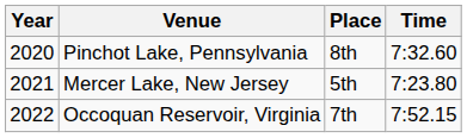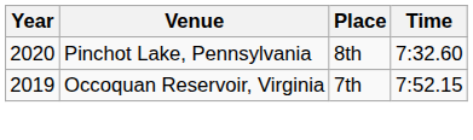- row: 2021 | Mercer Lake, New Jersey | 5th | 7:23.80
Occoquan Reservoir, Virginia | Year: 2022 -> 2019
